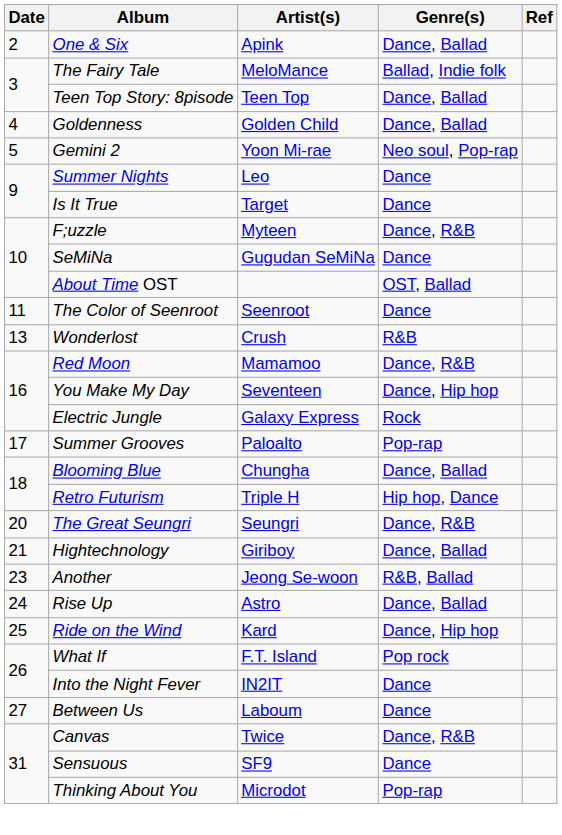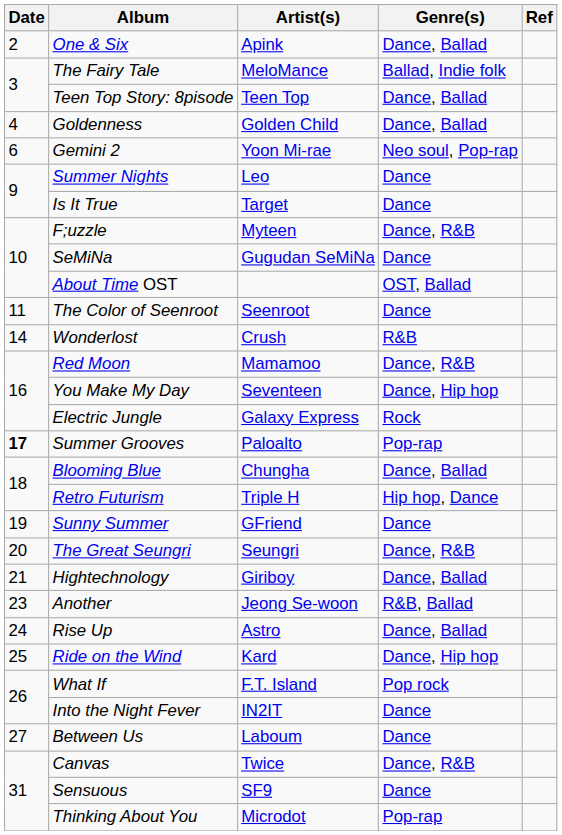Gemini 2 | Date: 5 -> 6
Wonderlost | Date: 13 -> 14
Summer Grooves | Date: normal -> bold
+ row: 19 | Sunny Summer | GFriend | Dance
